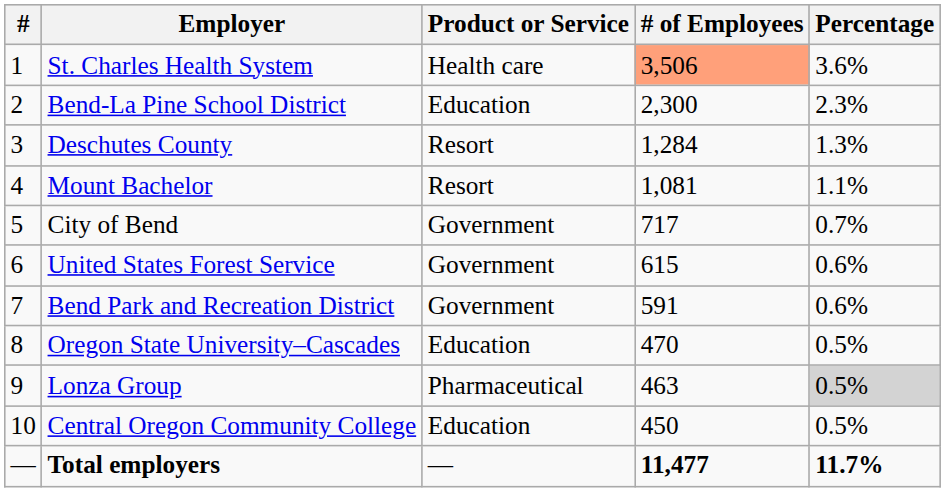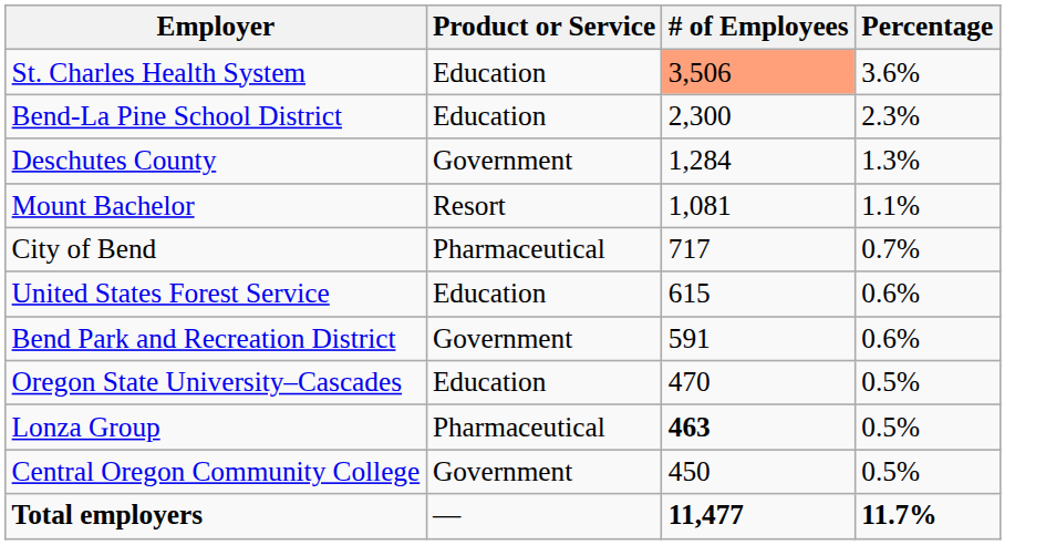- column: # | 1 | 2 | 3 | 4 | 5 | 6 | 7 | 8 | 9 | 10 | —
St. Charles Health System | Product or Service: Health care -> Education
Deschutes County | Product or Service: Resort -> Government
City of Bend | Product or Service: Government -> Pharmaceutical
United States Forest Service | Product or Service: Government -> Education
Lonza Group | # of Employees: normal -> bold
Lonza Group | Percentage: lightgrey background -> no background
Central Oregon Community College | Product or Service: Education -> Government
